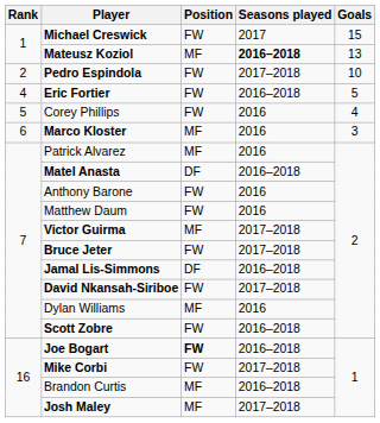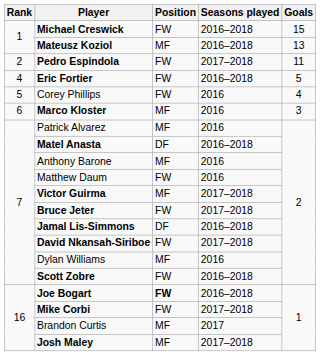Michael Creswick | Seasons played: 2017 -> 2016–2018
Mateusz Koziol | Seasons played: bold -> normal
Pedro Espindola | Goals: 10 -> 11
Anthony Barone | Position: FW -> MF
Brandon Curtis | Seasons played: 2016–2018 -> 2017
